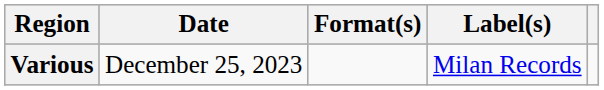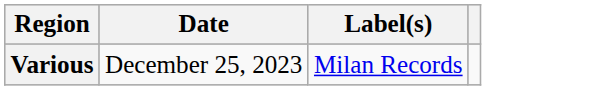- column: Format(s)
